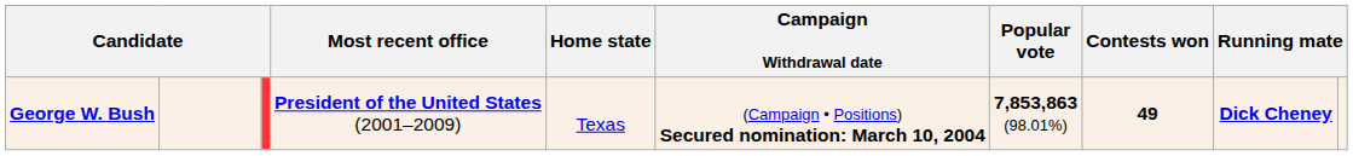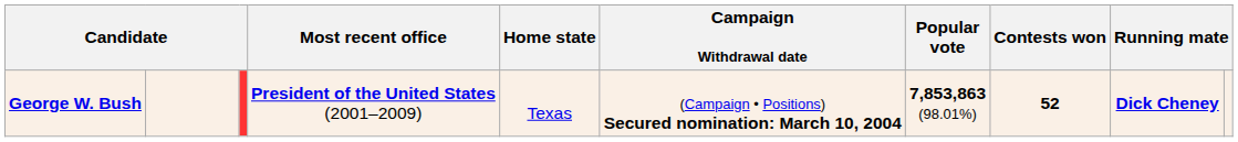George W. Bush | Contests won: 49 -> 52
